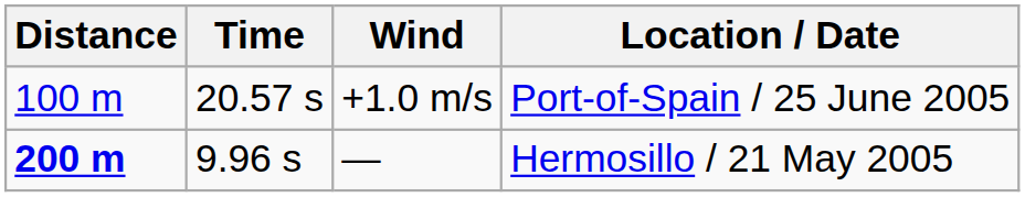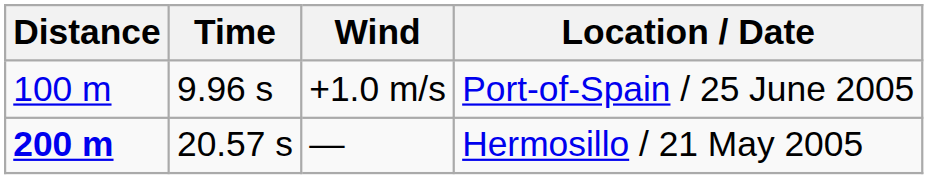+1.0 m/s | Time: 20.57 s -> 9.96 s
— | Time: 9.96 s -> 20.57 s
